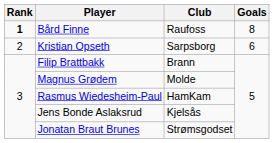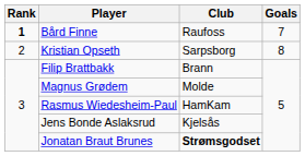Bård Finne | Goals: 8 -> 7
Kristian Opseth | Goals: 6 -> 8
Jonatan Braut Brunes | Club: normal -> bold
